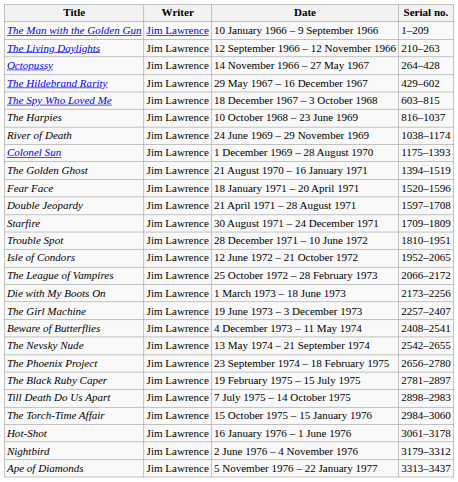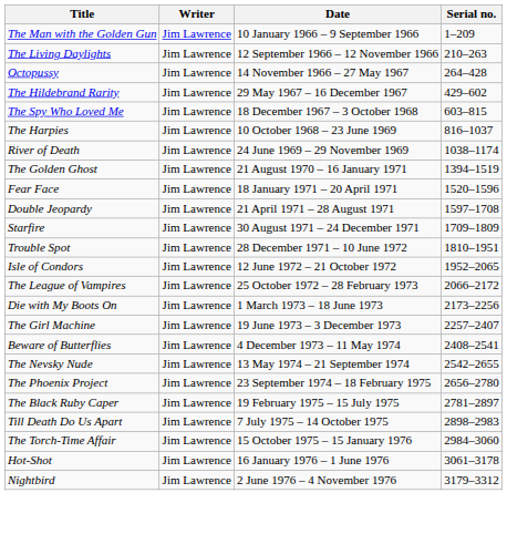- row: Colonel Sun | Jim Lawrence | 1 December 1969 – 28 August 1970 | 1175–1393
- row: Ape of Diamonds | Jim Lawrence | 5 November 1976 – 22 January 1977 | 3313–3437
